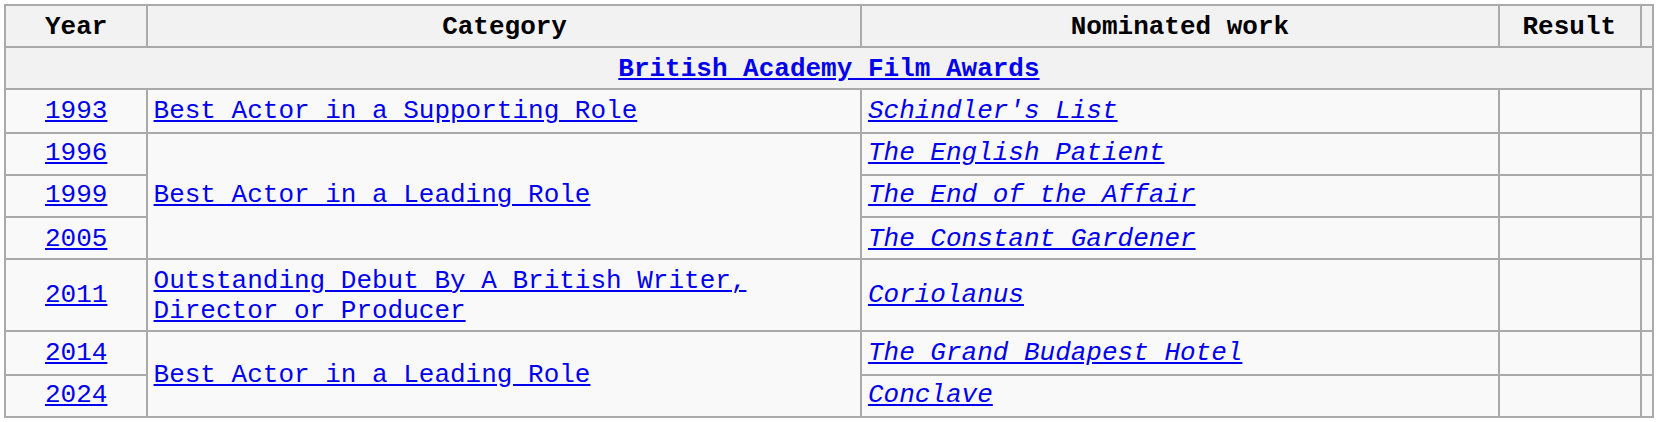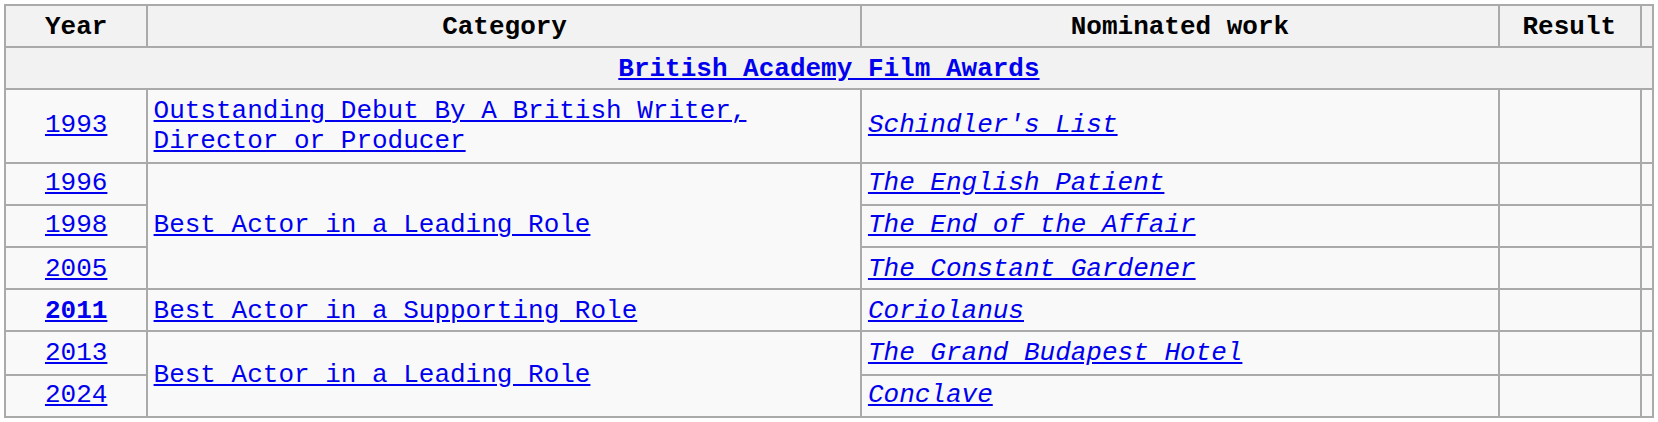Schindler's List | Category: Best Actor in a Supporting Role -> Outstanding Debut By A British Writer, Director or Producer
The End of the Affair | Year: 1999 -> 1998
Coriolanus | Year: normal -> bold
Coriolanus | Category: Outstanding Debut By A British Writer, Director or Producer -> Best Actor in a Supporting Role
The Grand Budapest Hotel | Year: 2014 -> 2013
